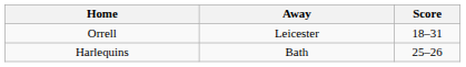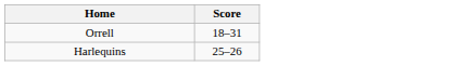- column: Away | Leicester | Bath
